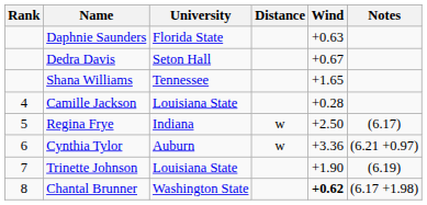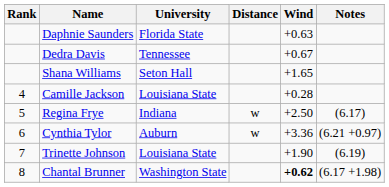Dedra Davis | University: Seton Hall -> Tennessee
Shana Williams | University: Tennessee -> Seton Hall
